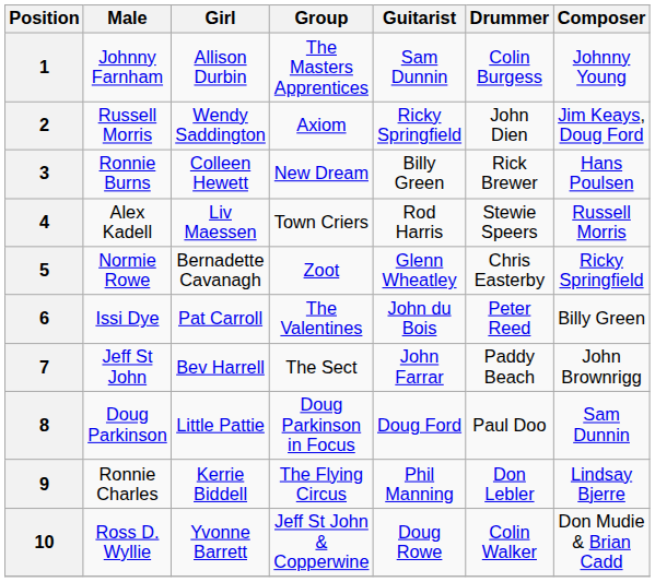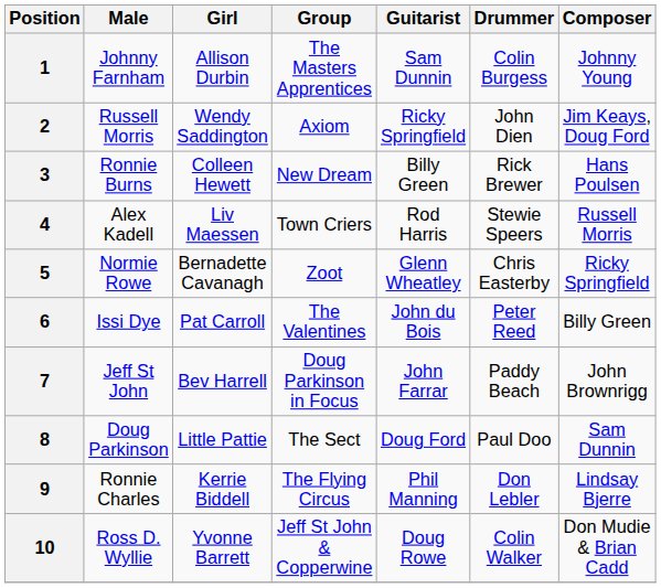7 | Group: The Sect -> Doug Parkinson in Focus
8 | Group: Doug Parkinson in Focus -> The Sect
